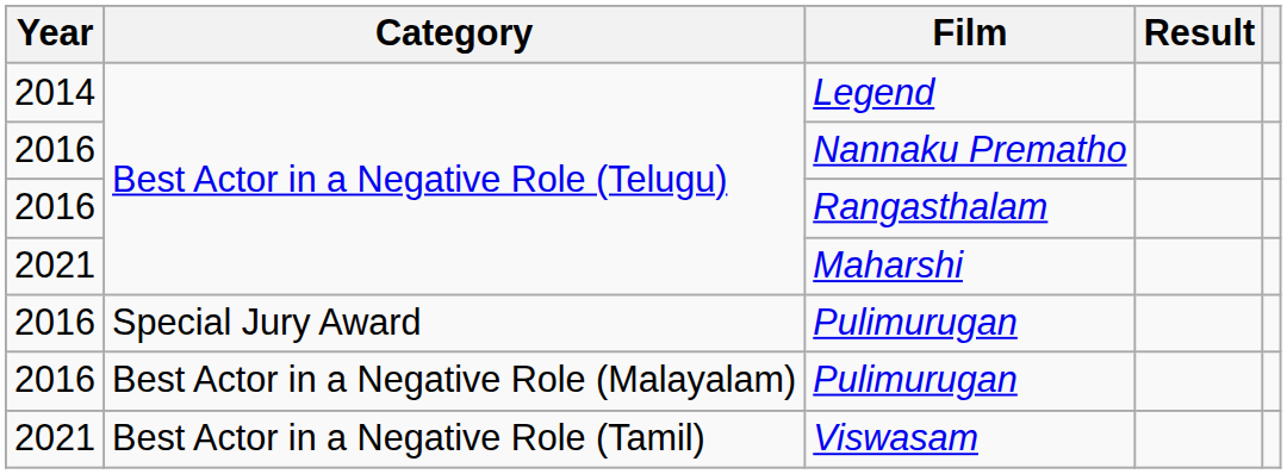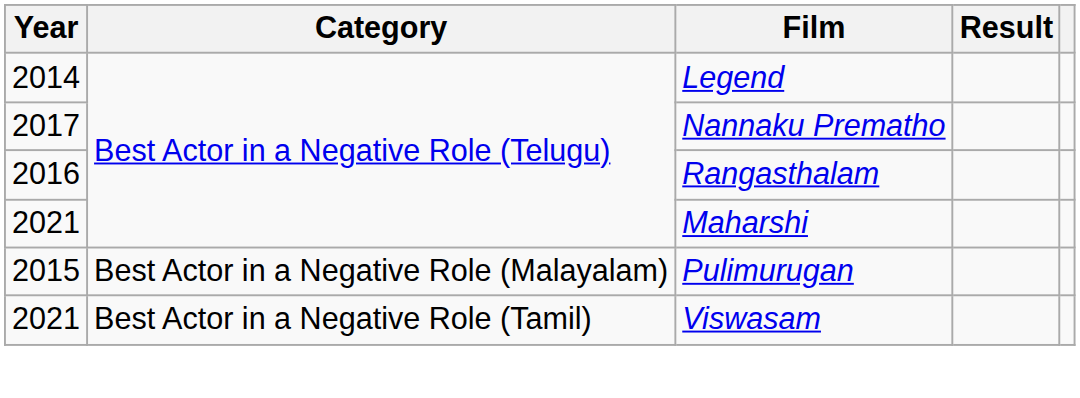Nannaku Prematho | Year: 2016 -> 2017
- row: 2016 | Special Jury Award | Pulimurugan
Best Actor in a Negative Role (Malayalam) / Pulimurugan | Year: 2016 -> 2015
